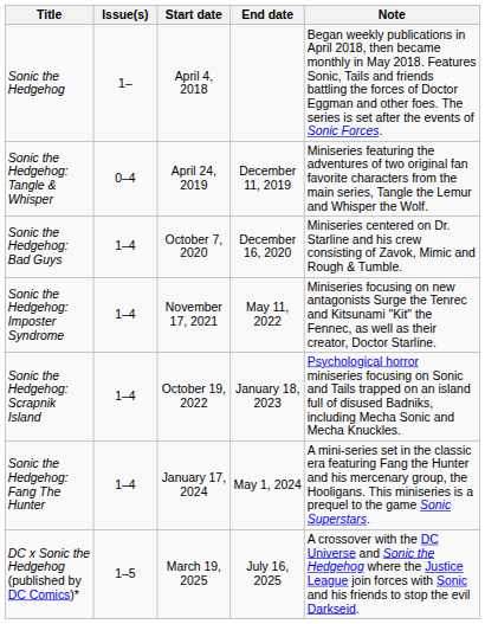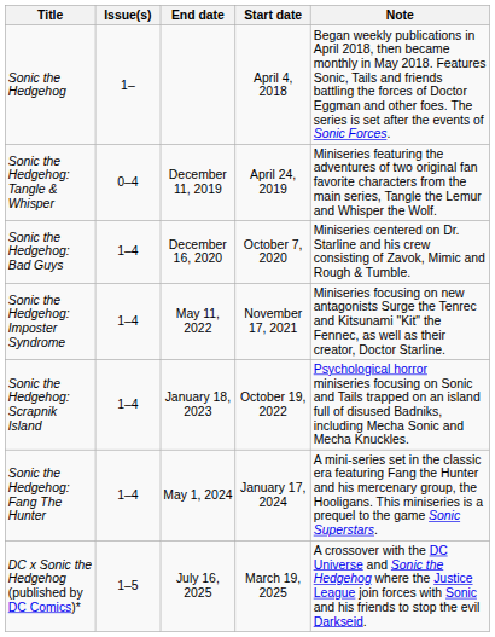columns swapped: Start date <-> End date
